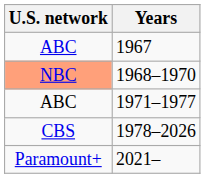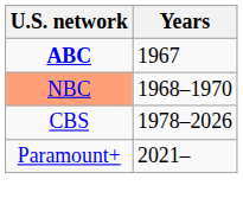1967 | U.S. network: normal -> bold
- row: ABC | 1971–1977
